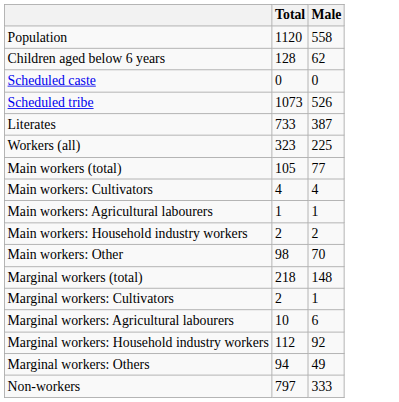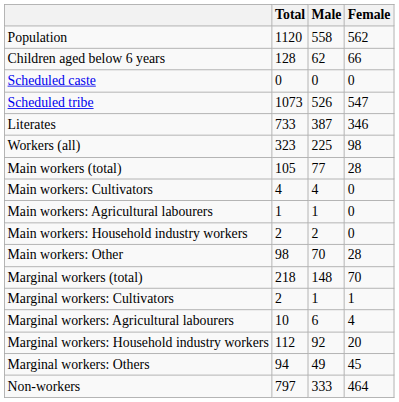+ column: Female | 562 | 66 | 0 | 547 | 346 | 98 | 28 | 0 | 0 | 0 | 28 | 70 | 1 | 4 | 20 | 45 | 464
